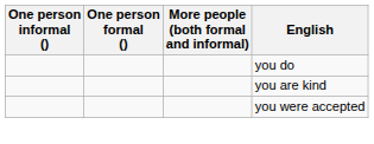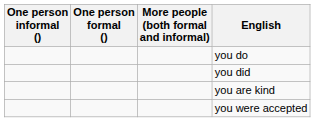+ row: you did
